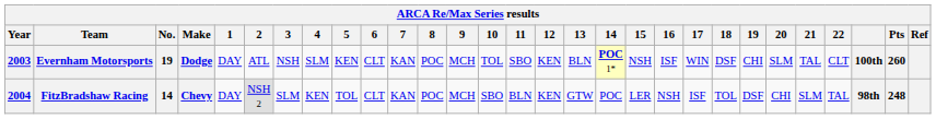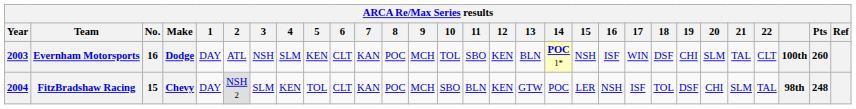Evernham Motorsports | No.: 19 -> 16
FitzBradshaw Racing | No.: 14 -> 15
